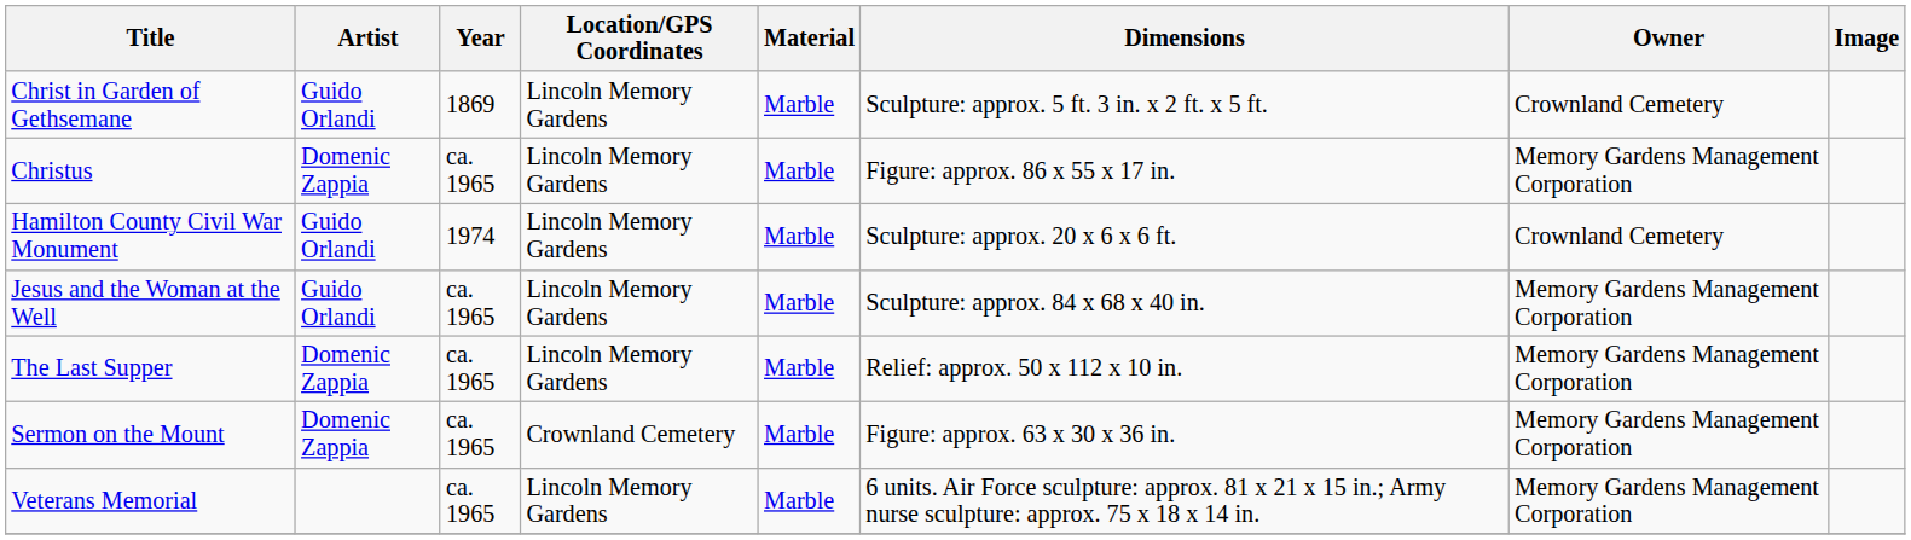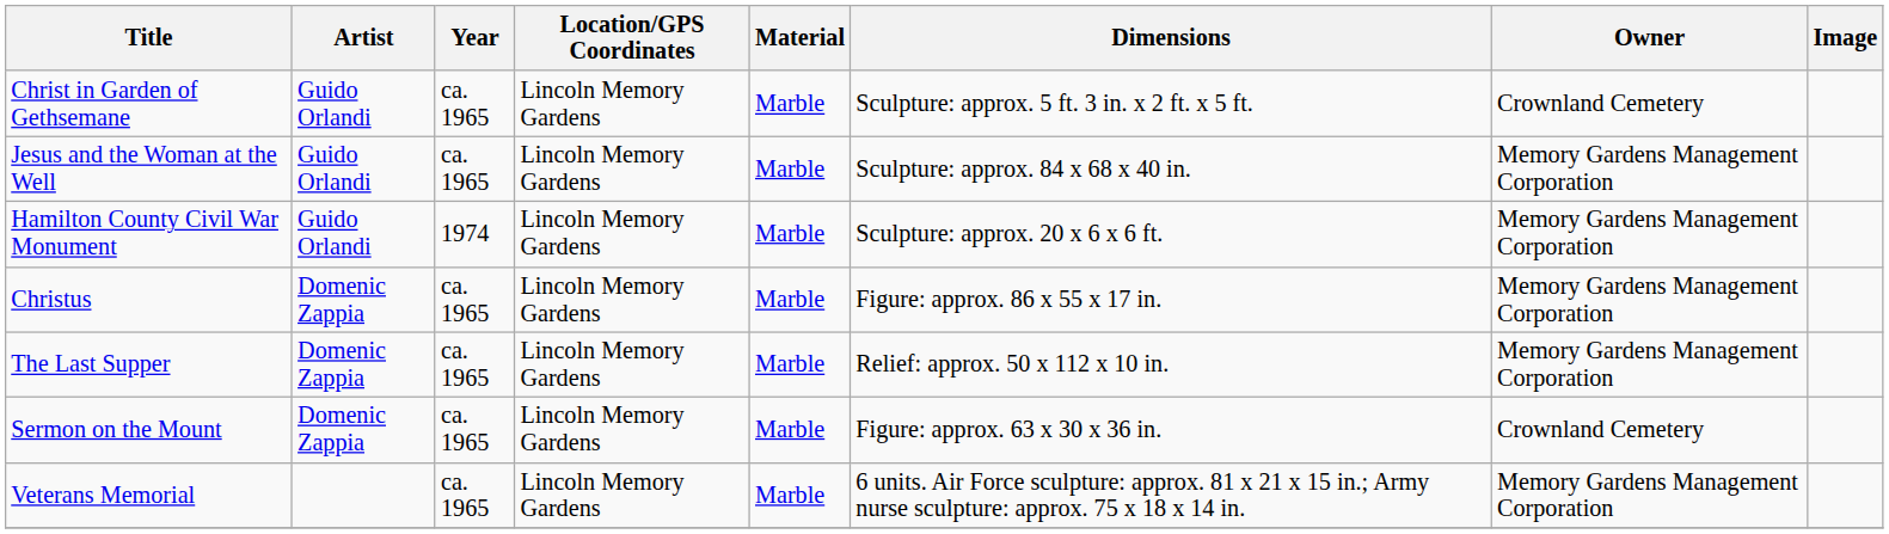Christ in Garden of Gethsemane | Year: 1869 -> ca. 1965
rows swapped: Christus <-> Jesus and the Woman at the Well
Hamilton County Civil War Monument | Owner: Crownland Cemetery -> Memory Gardens Management Corporation
Sermon on the Mount | Location/GPS Coordinates: Crownland Cemetery -> Lincoln Memory Gardens
Sermon on the Mount | Owner: Memory Gardens Management Corporation -> Crownland Cemetery
